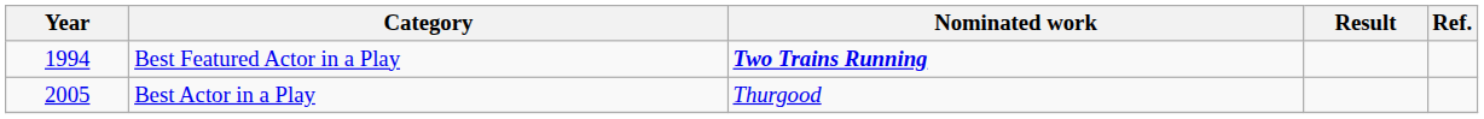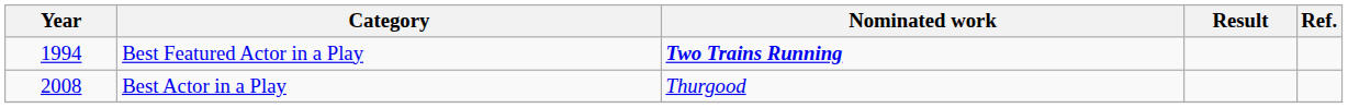Best Actor in a Play | Year: 2005 -> 2008
